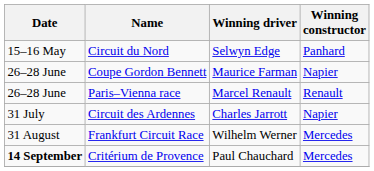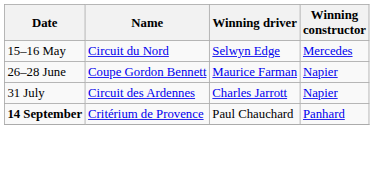Circuit du Nord | Winning constructor: Panhard -> Mercedes
- row: 26–28 June | Paris–Vienna race | Marcel Renault | Renault
- row: 31 August | Frankfurt Circuit Race | Wilhelm Werner | Mercedes
Critérium de Provence | Winning constructor: Mercedes -> Panhard
